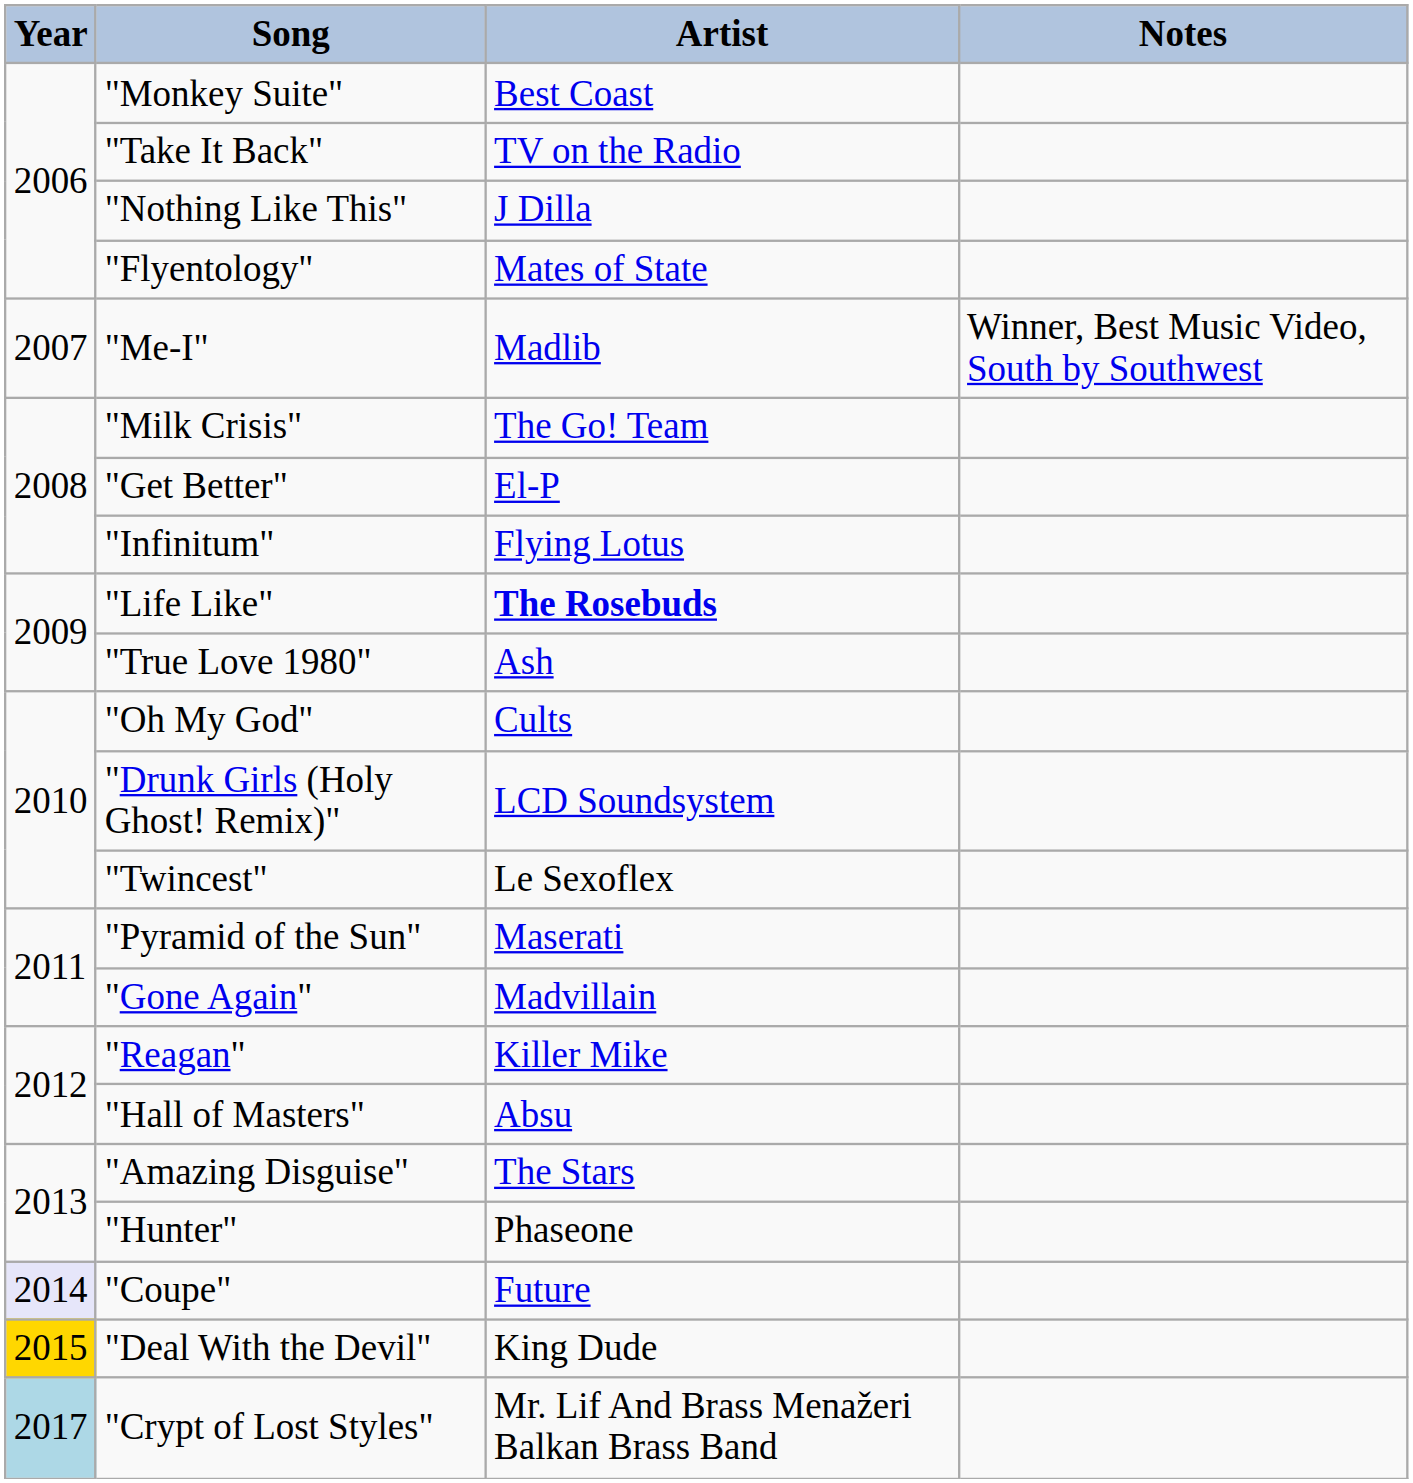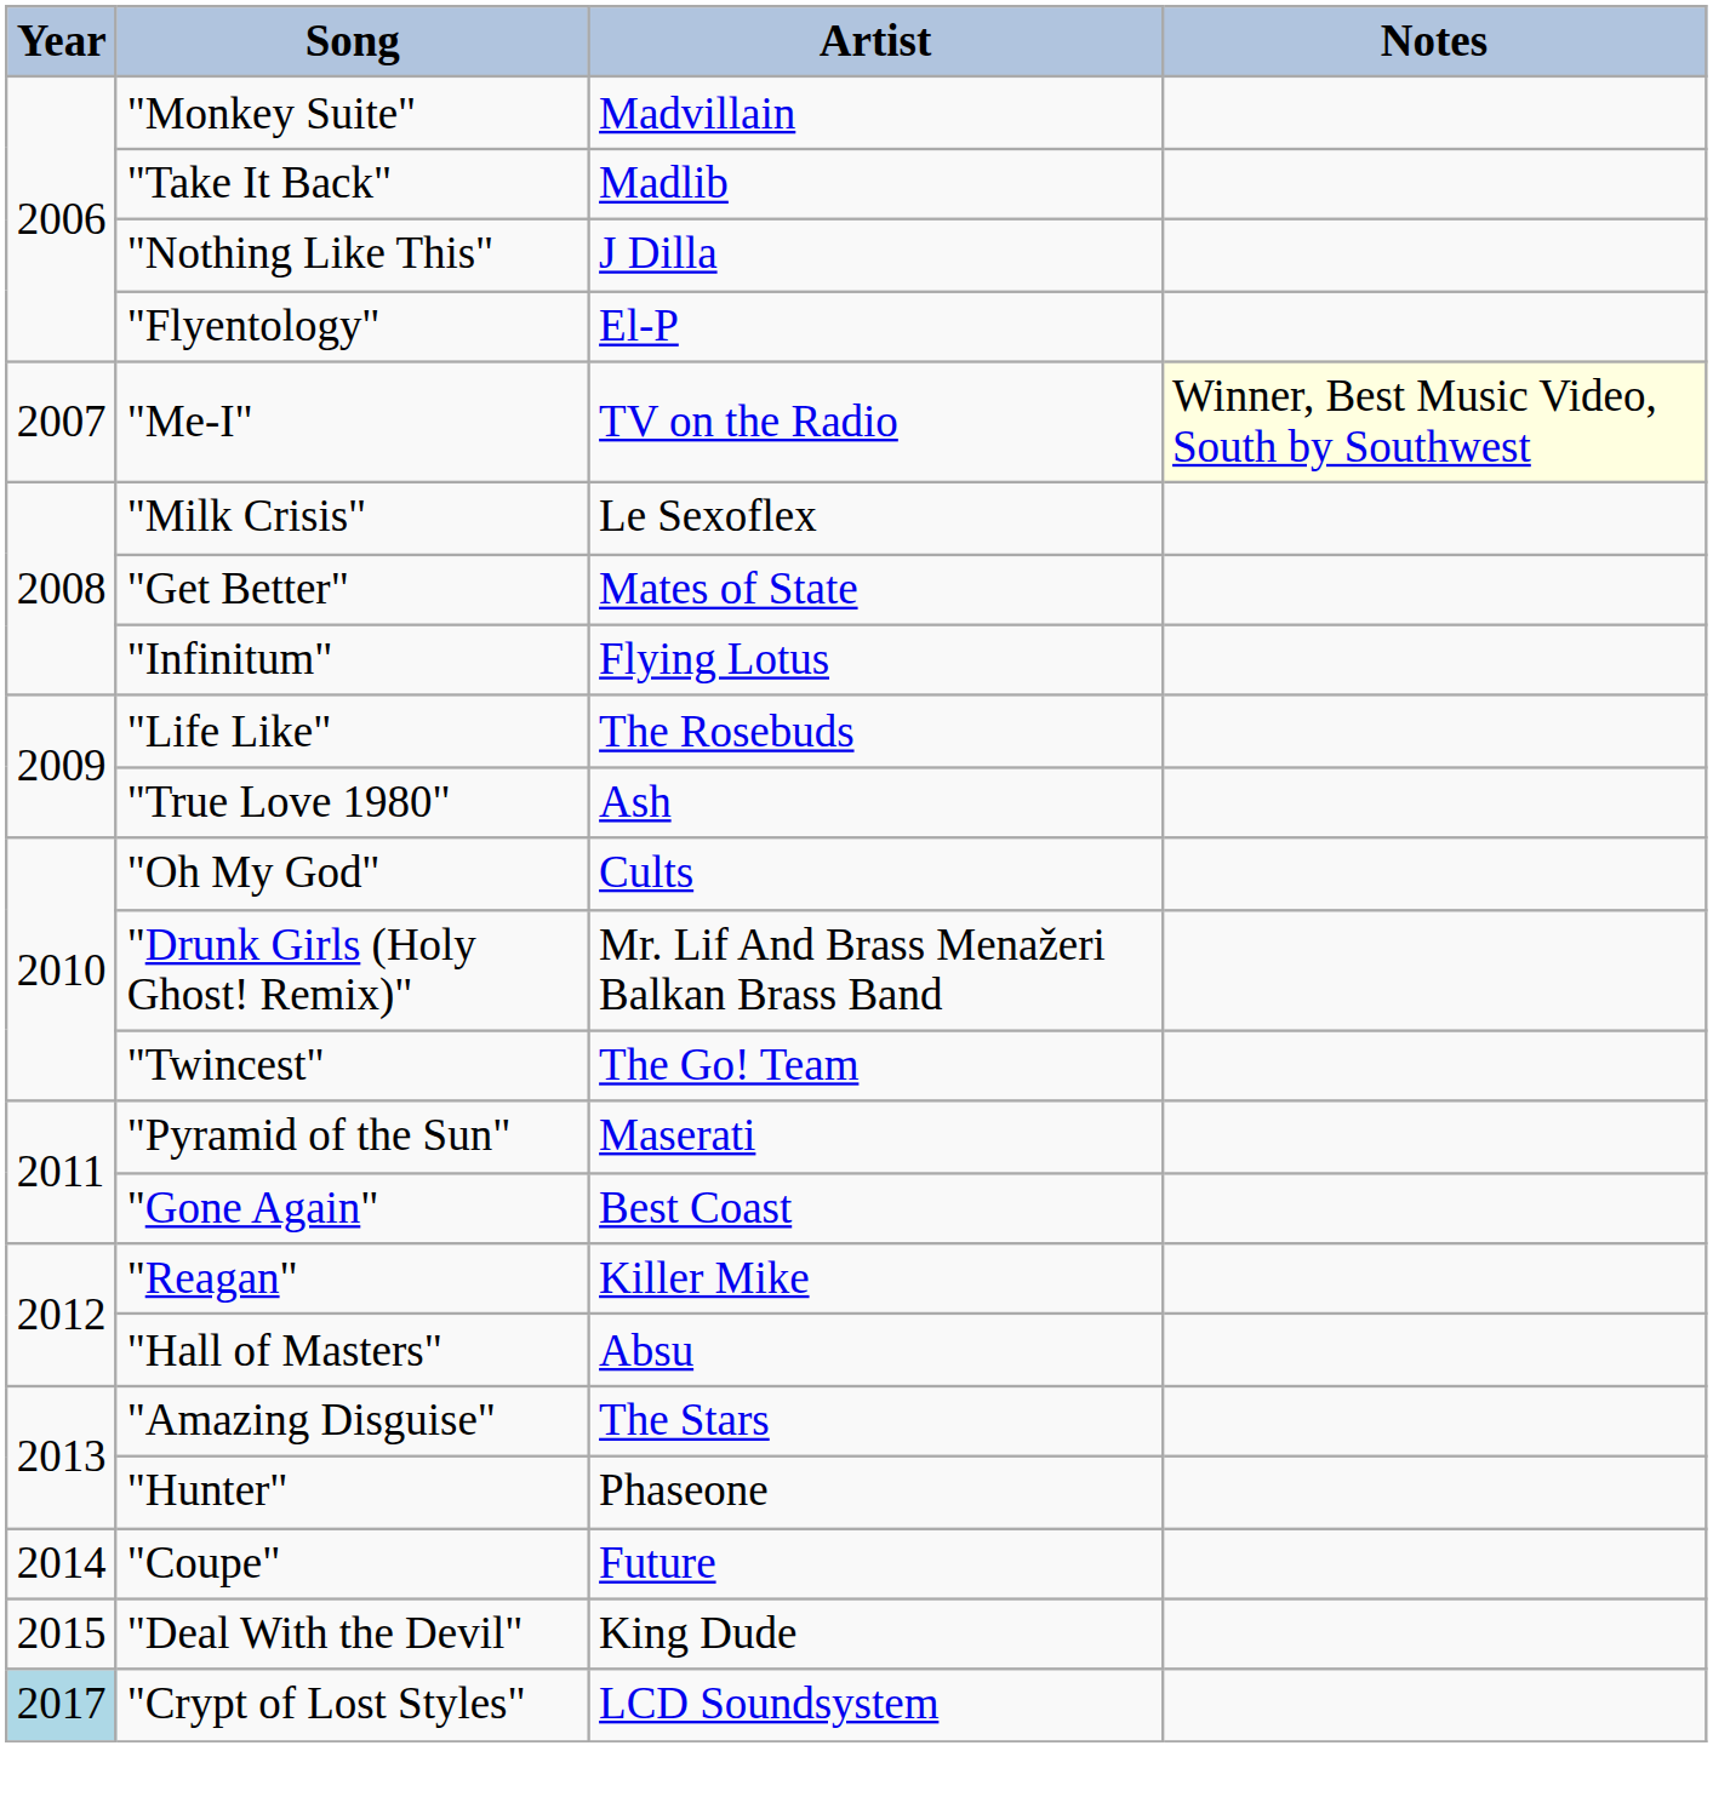"Monkey Suite" | Artist: Best Coast -> Madvillain
"Take It Back" | Artist: TV on the Radio -> Madlib
"Flyentology" | Artist: Mates of State -> El-P
"Me-I" | Artist: Madlib -> TV on the Radio
"Me-I" | Notes: no background -> lightyellow background
"Milk Crisis" | Artist: The Go! Team -> Le Sexoflex
"Get Better" | Artist: El-P -> Mates of State
"Life Like" | Artist: bold -> normal
"Drunk Girls (Holy Ghost! Remix)" | Artist: LCD Soundsystem -> Mr. Lif And Brass Menažeri Balkan Brass Band
"Twincest" | Artist: Le Sexoflex -> The Go! Team
"Gone Again" | Artist: Madvillain -> Best Coast
"Coupe" | Year: lavender background -> no background
"Deal With the Devil" | Year: gold background -> no background
"Crypt of Lost Styles" | Artist: Mr. Lif And Brass Menažeri Balkan Brass Band -> LCD Soundsystem
